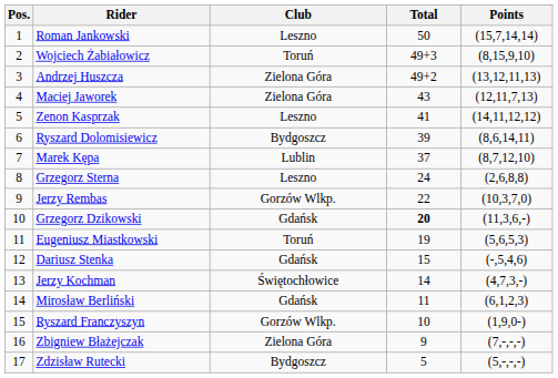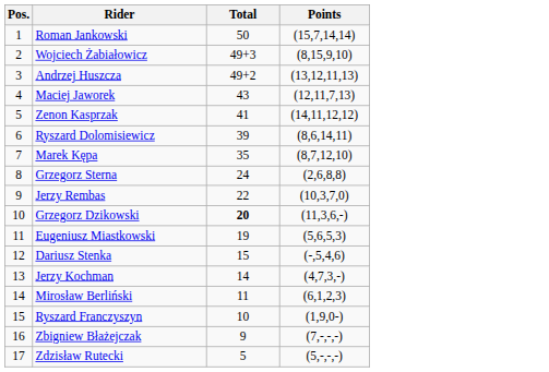- column: Club | Leszno | Toruń | Zielona Góra | Zielona Góra | Leszno | Bydgoszcz | Lublin | Leszno | Gorzów Wlkp. | Gdańsk | Toruń | Gdańsk | Świętochłowice | Gdańsk | Gorzów Wlkp. | Zielona Góra | Bydgoszcz
Marek Kępa | Total: 37 -> 35
